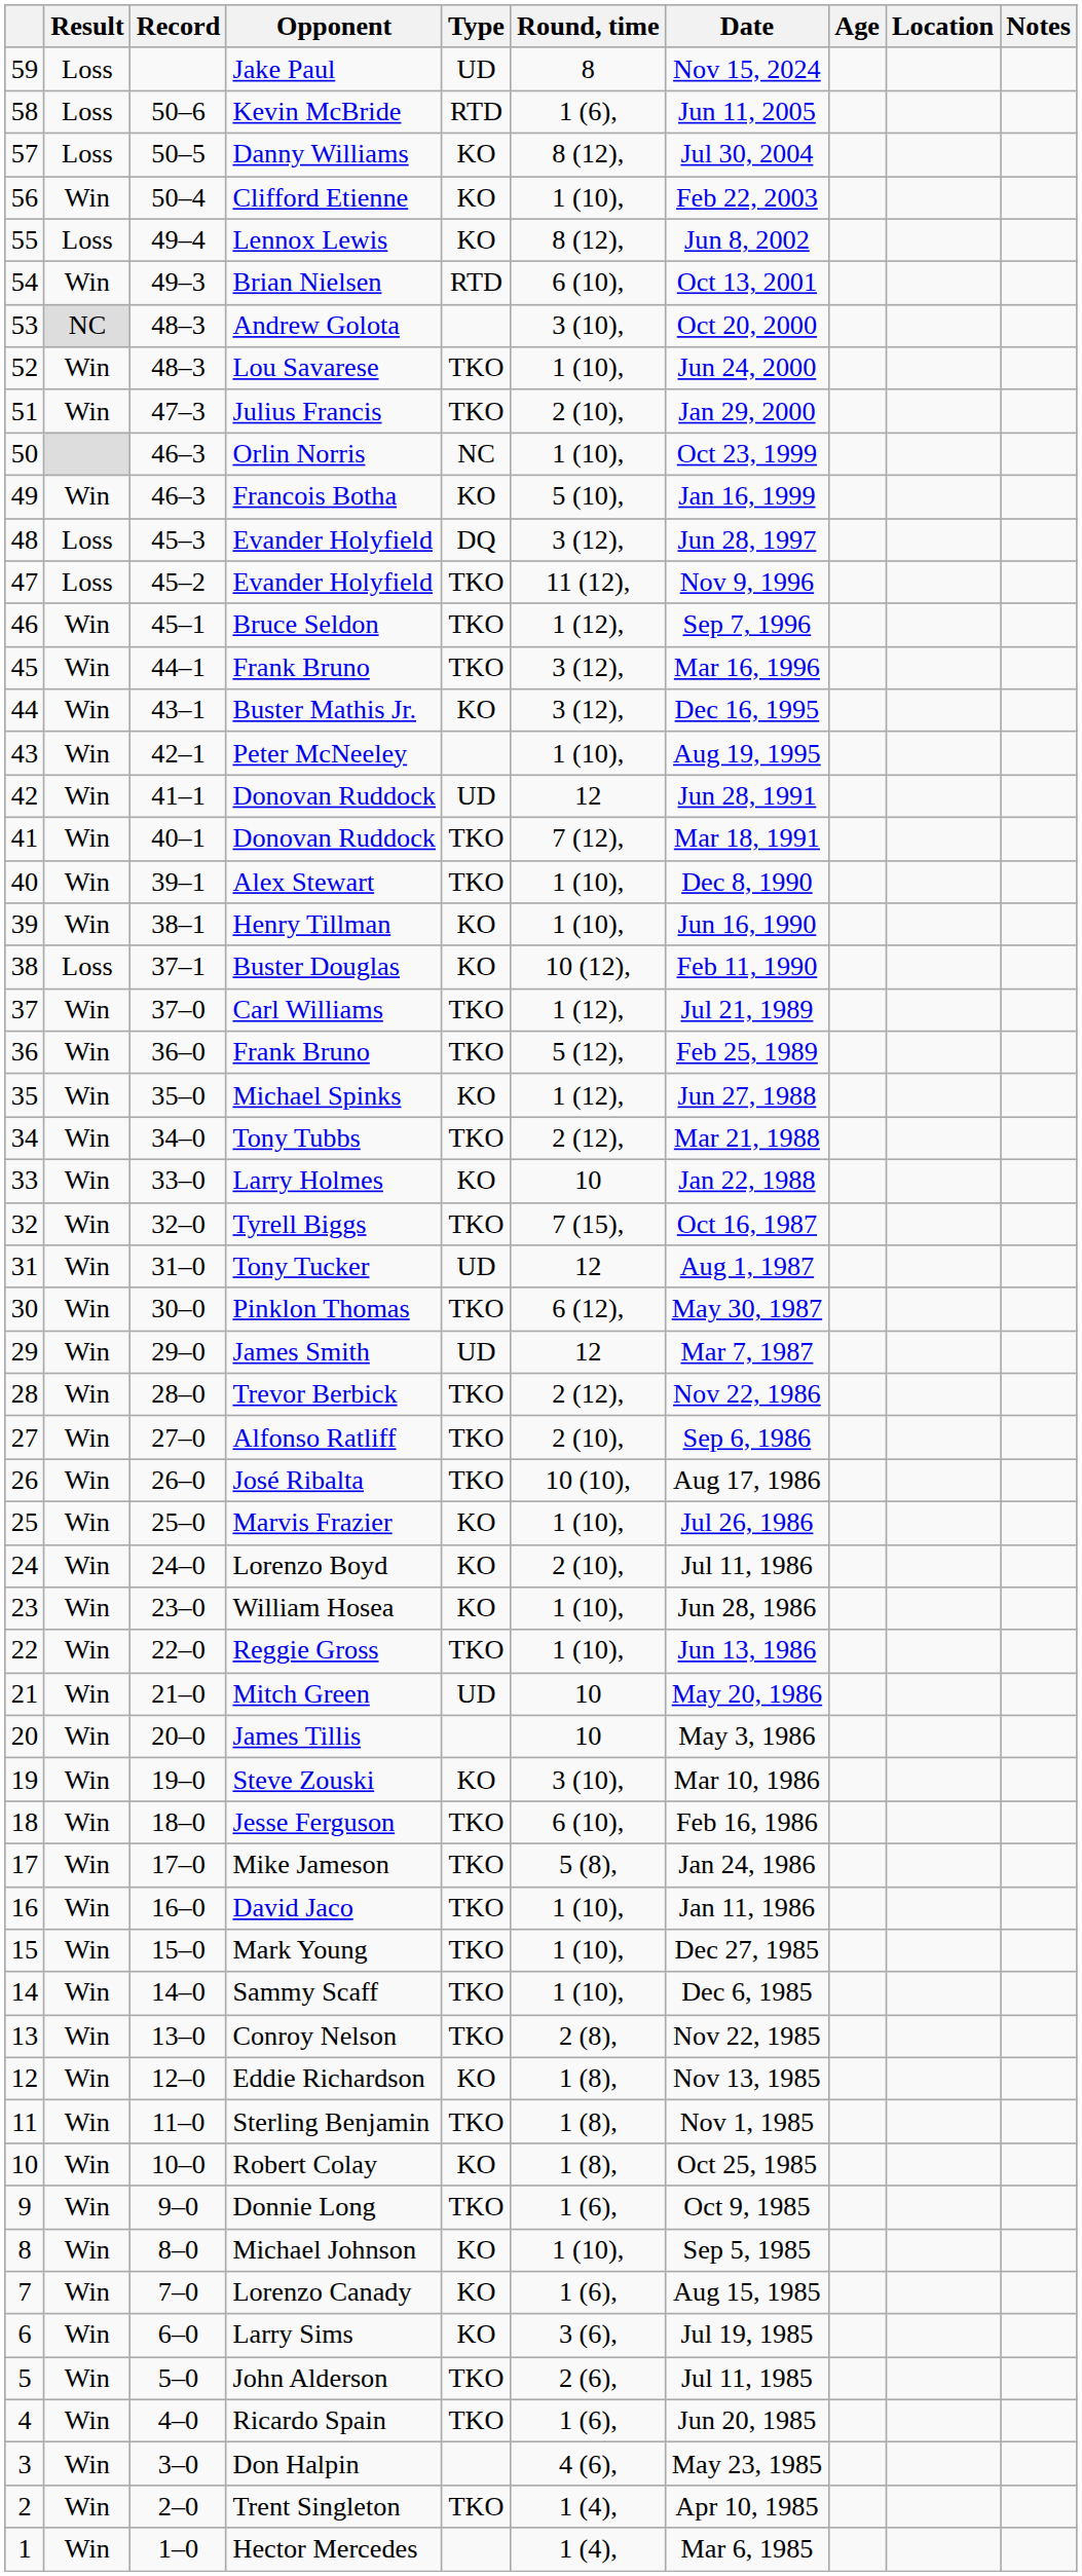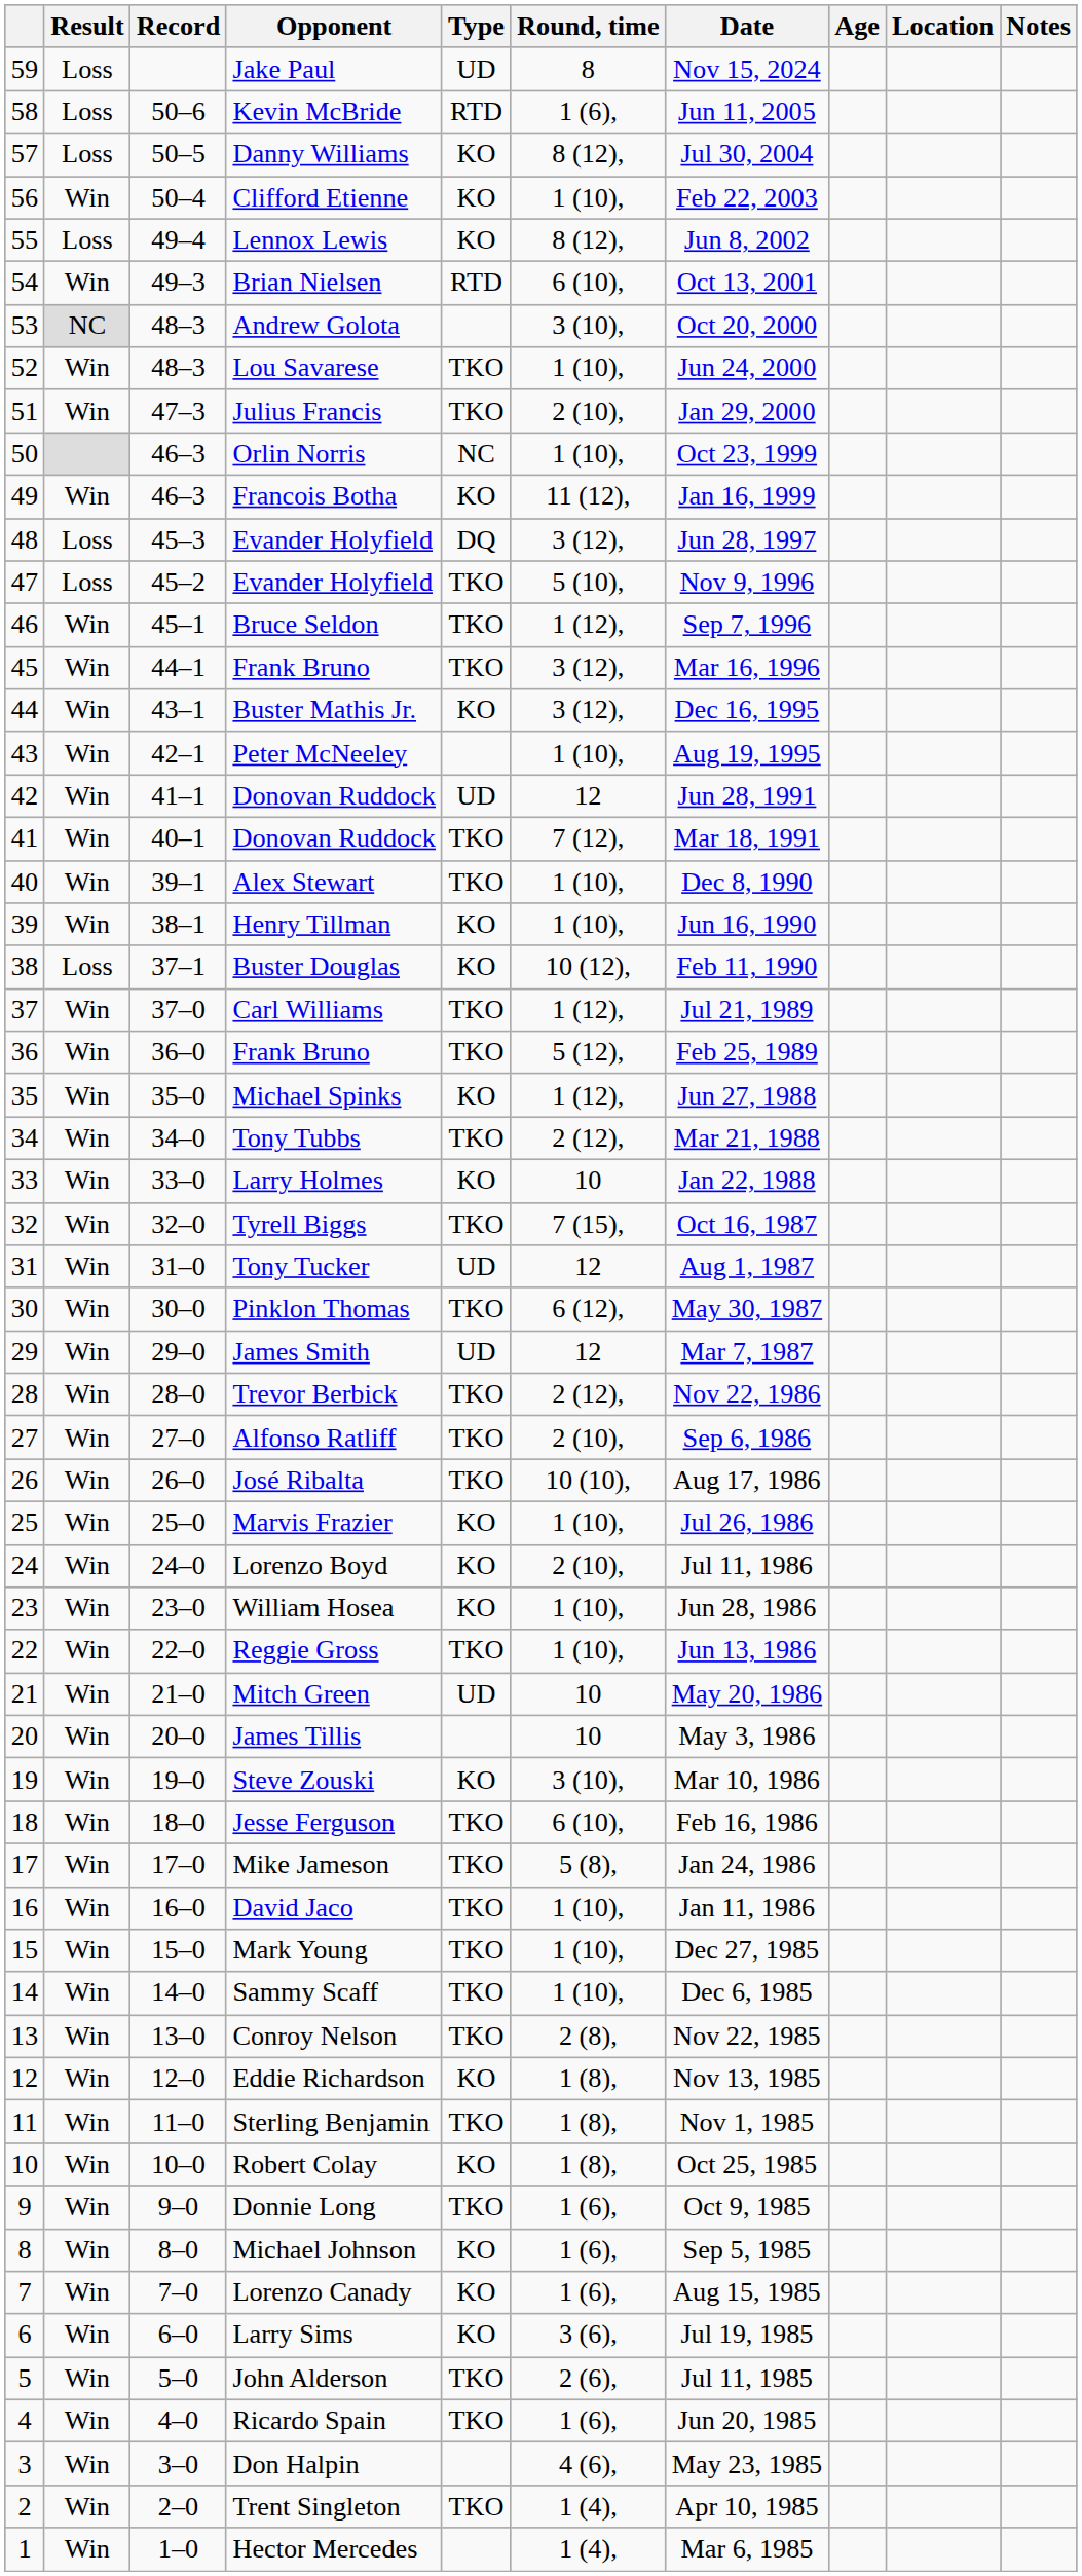Francois Botha | Round, time: 5 (10), -> 11 (12),
47 / Evander Holyfield | Round, time: 11 (12), -> 5 (10),
Michael Johnson | Round, time: 1 (10), -> 1 (6),
